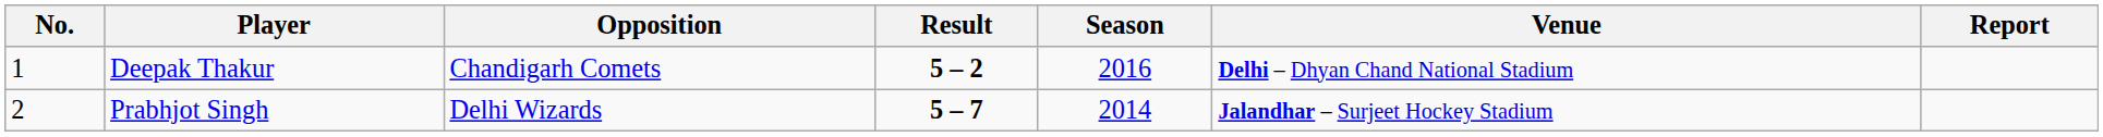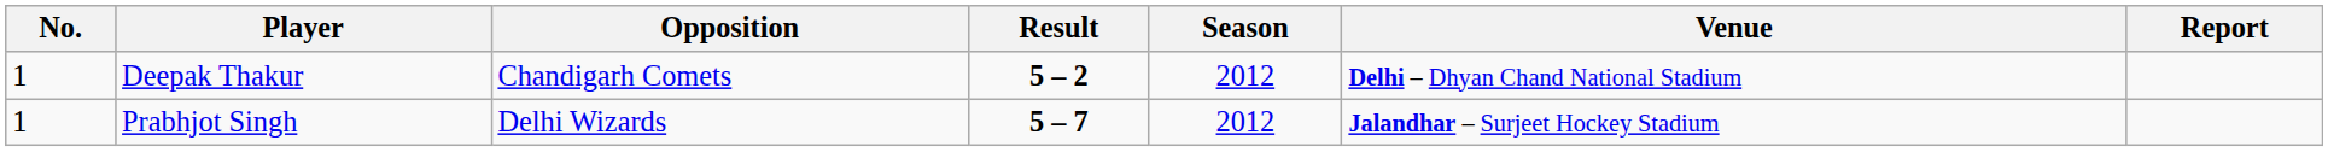Deepak Thakur | Season: 2016 -> 2012
Prabhjot Singh | No.: 2 -> 1
Prabhjot Singh | Season: 2014 -> 2012
